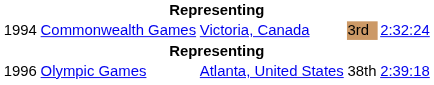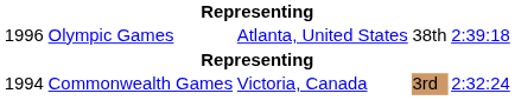rows swapped: Commonwealth Games <-> Olympic Games
